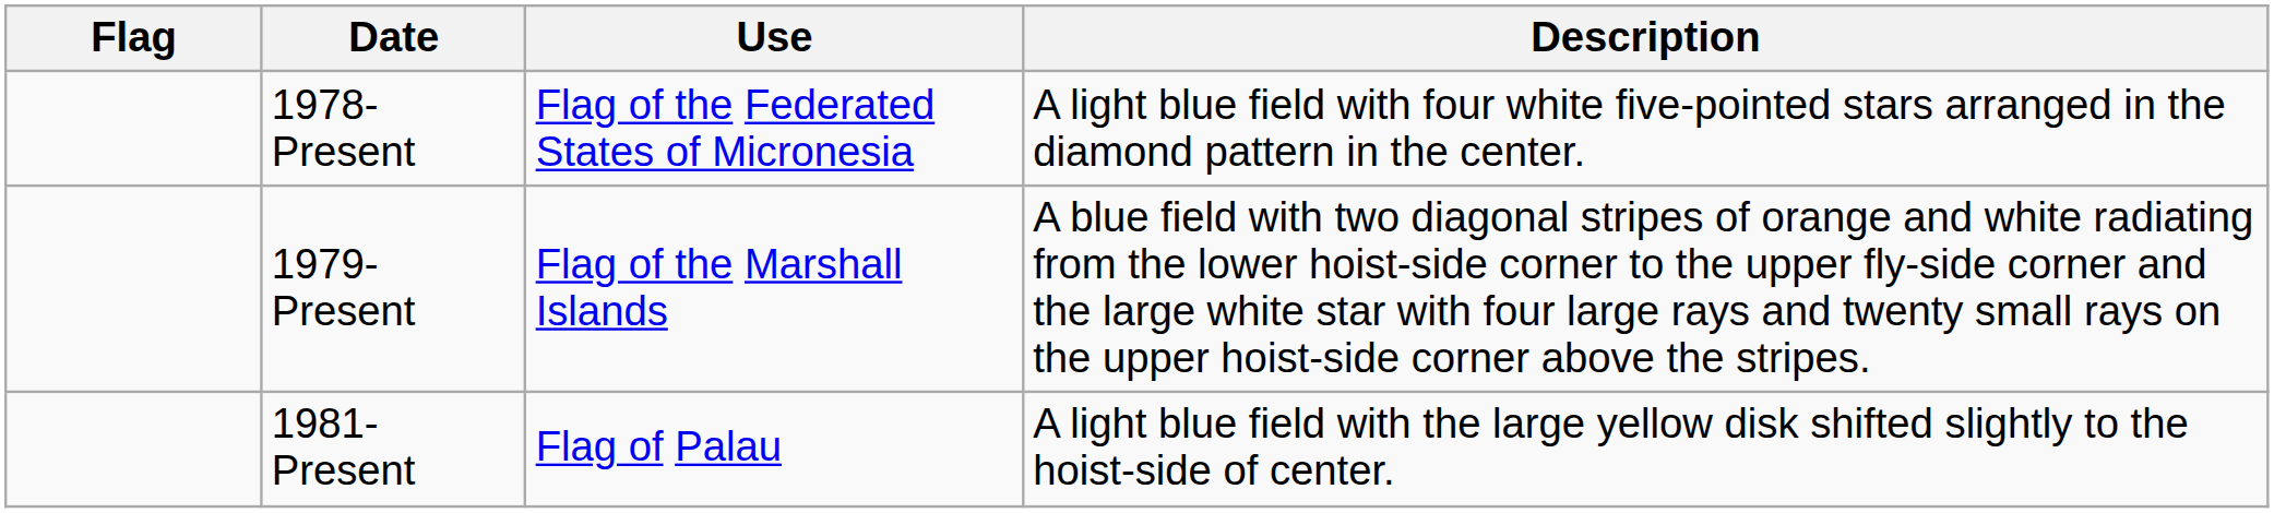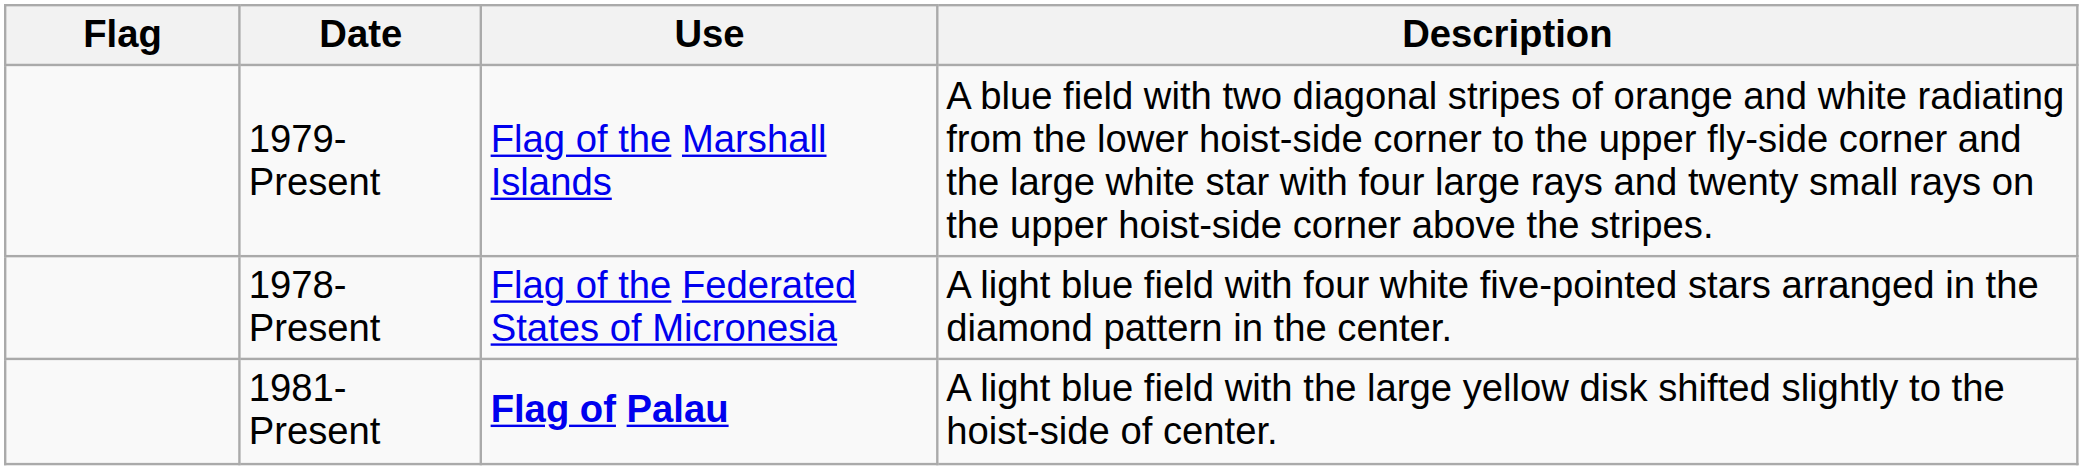rows swapped: 1978-Present <-> 1979-Present
1981-Present | Use: normal -> bold
